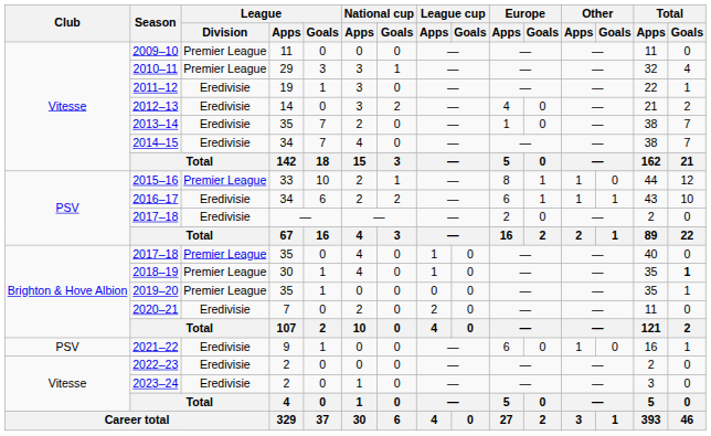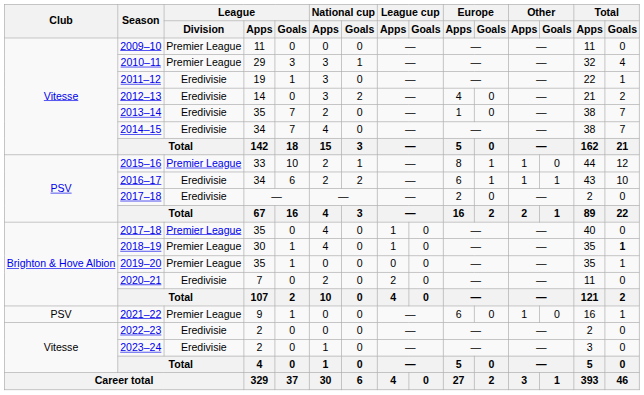2021–22 | League / Division: Eredivisie -> Premier League
